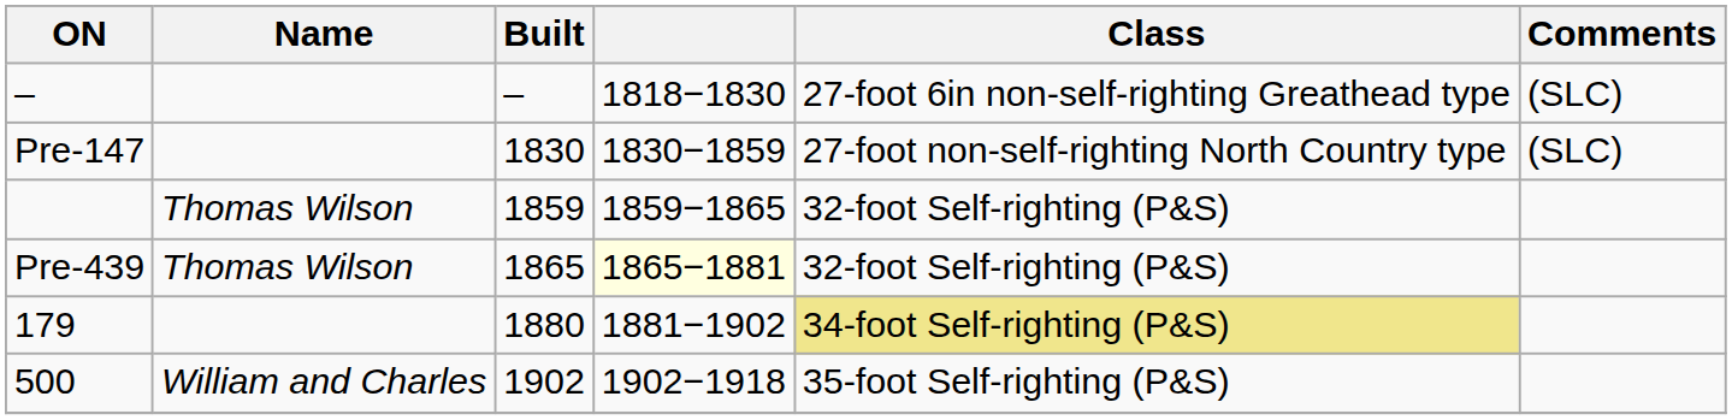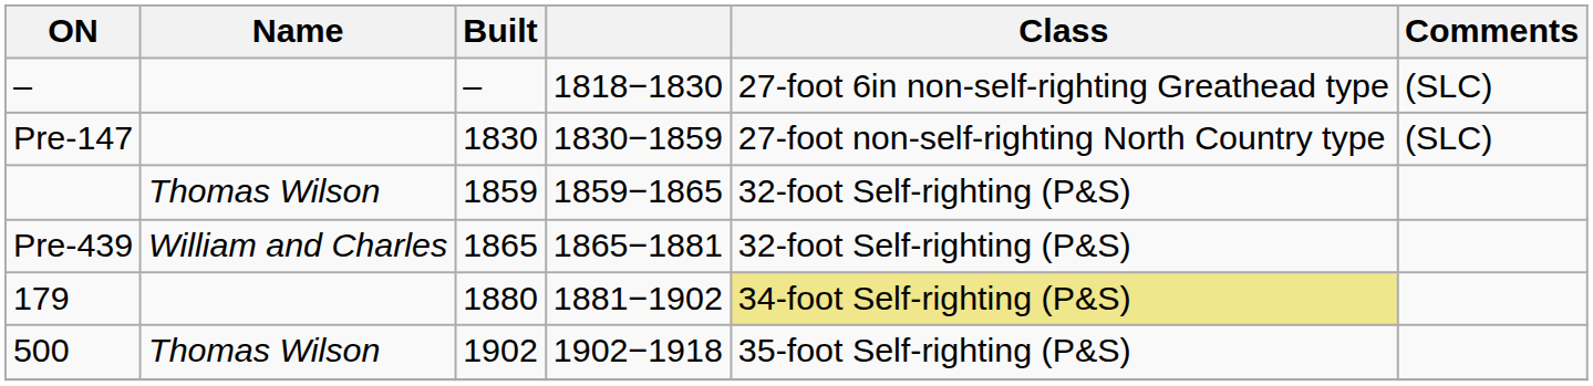Pre-439 | Name: Thomas Wilson -> William and Charles
Pre-439 | column 4: lightyellow background -> no background
500 | Name: William and Charles -> Thomas Wilson
